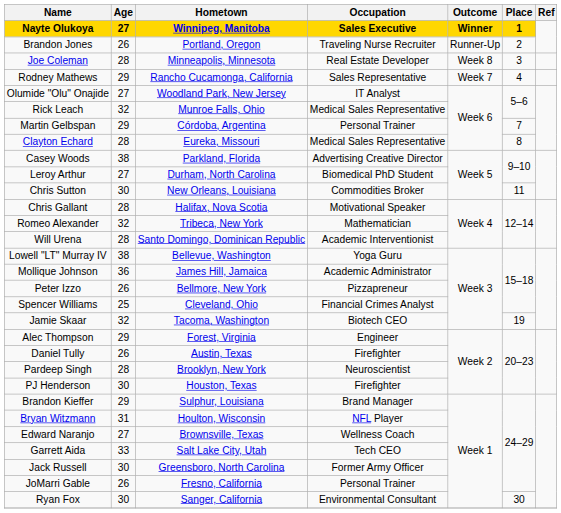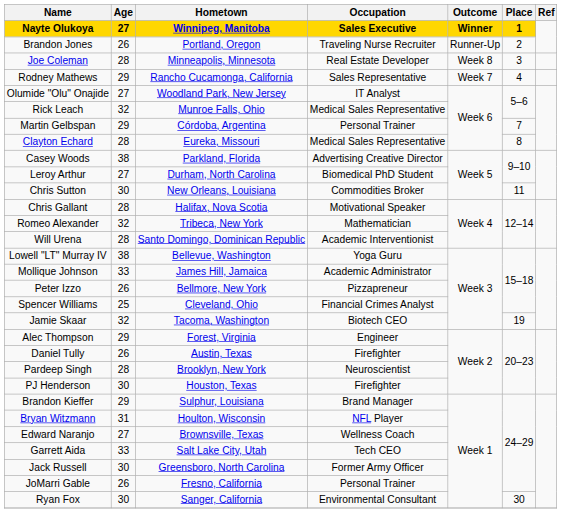Mollique Johnson | Age: 36 -> 33
